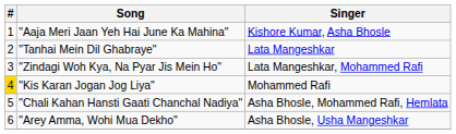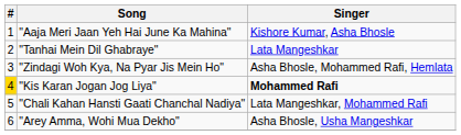"Zindagi Woh Kya, Na Pyar Jis Mein Ho" | Singer: Lata Mangeshkar, Mohammed Rafi -> Asha Bhosle, Mohammed Rafi, Hemlata
"Kis Karan Jogan Jog Liya" | Singer: normal -> bold
"Chali Kahan Hansti Gaati Chanchal Nadiya" | Singer: Asha Bhosle, Mohammed Rafi, Hemlata -> Lata Mangeshkar, Mohammed Rafi
